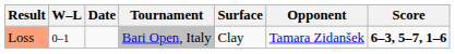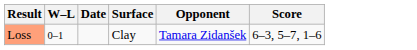- column: Tournament | Bari Open, Italy
Loss | Score: bold -> normal
